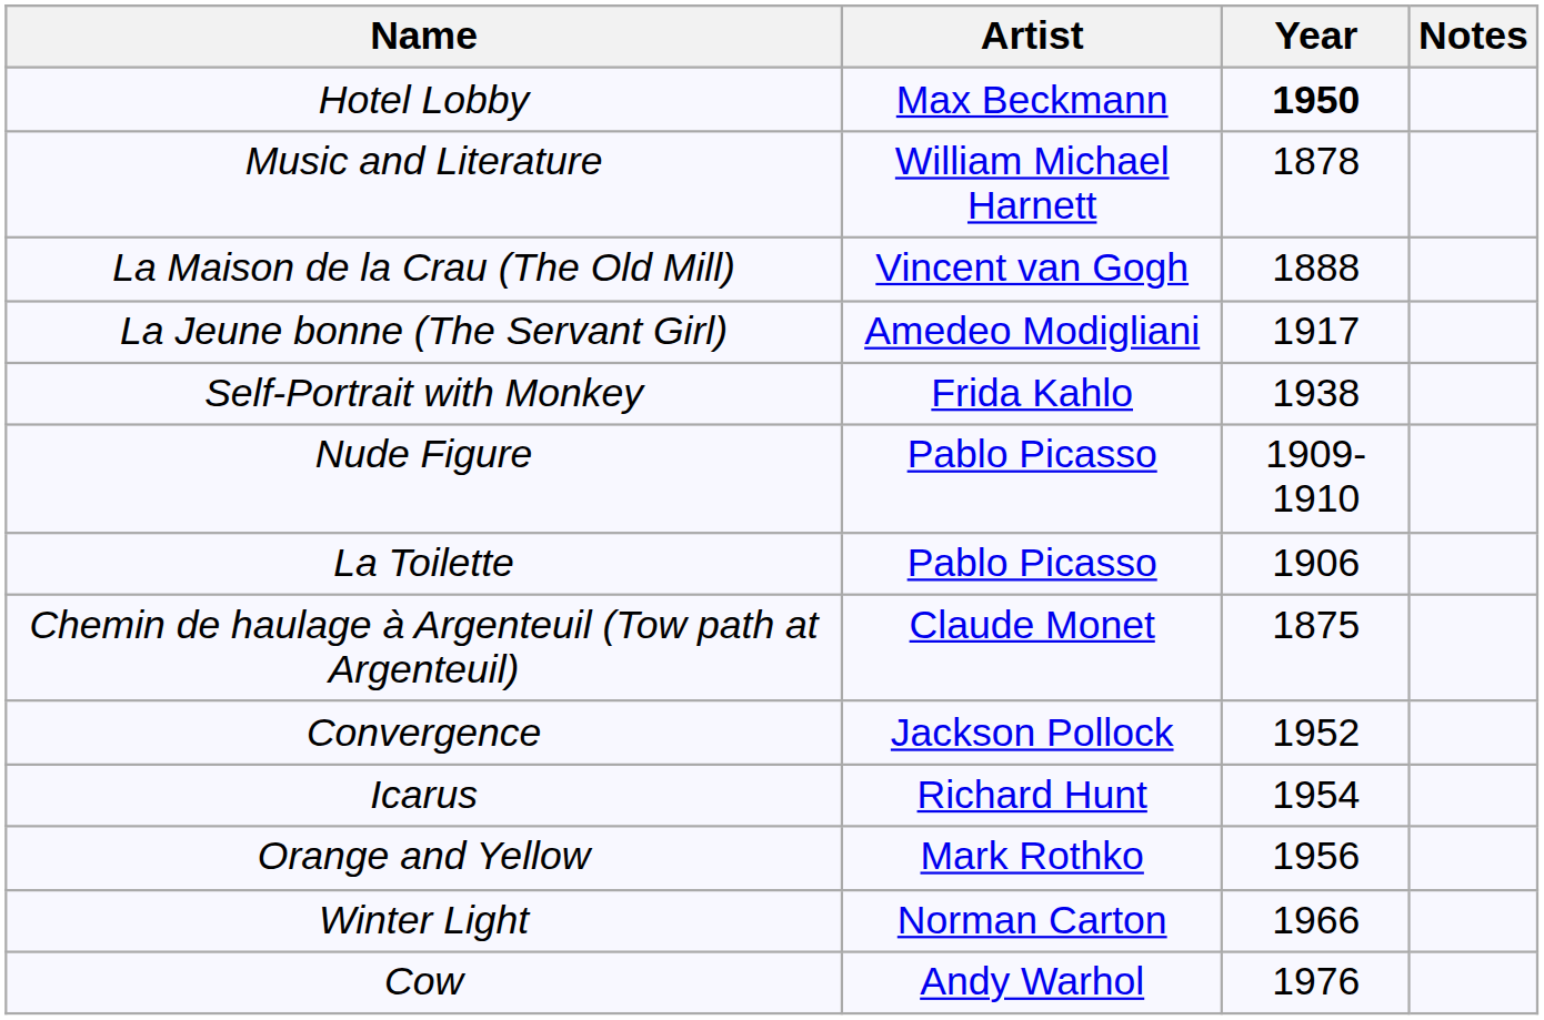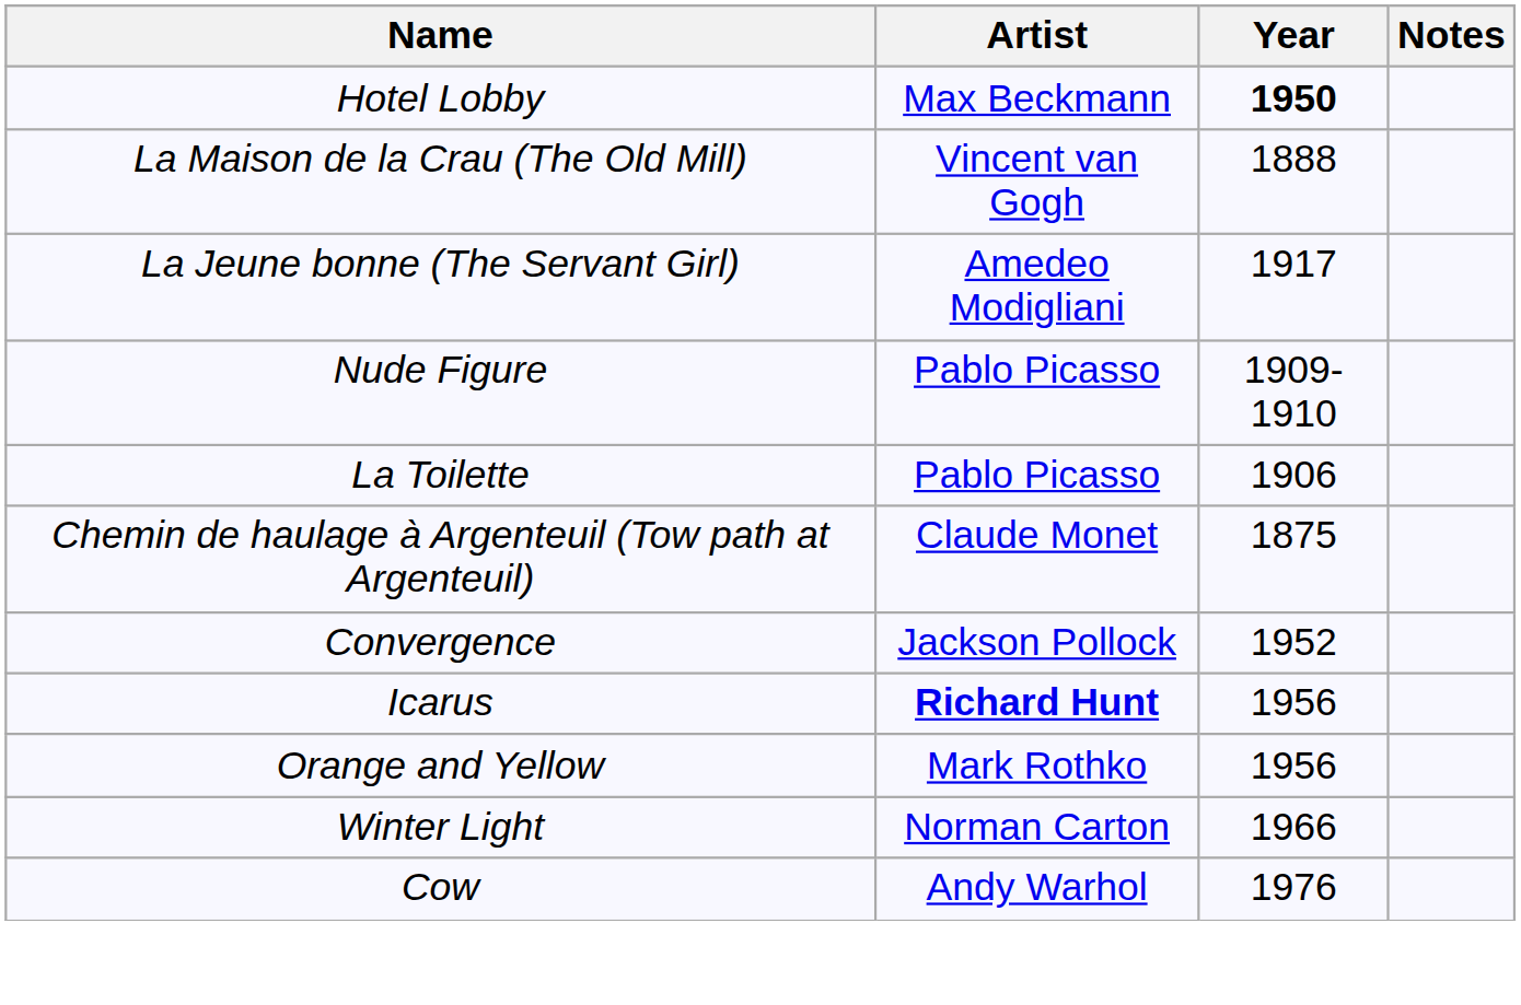- row: Music and Literature | William Michael Harnett | 1878
- row: Self-Portrait with Monkey | Frida Kahlo | 1938
Icarus | Artist: normal -> bold
Icarus | Year: 1954 -> 1956
